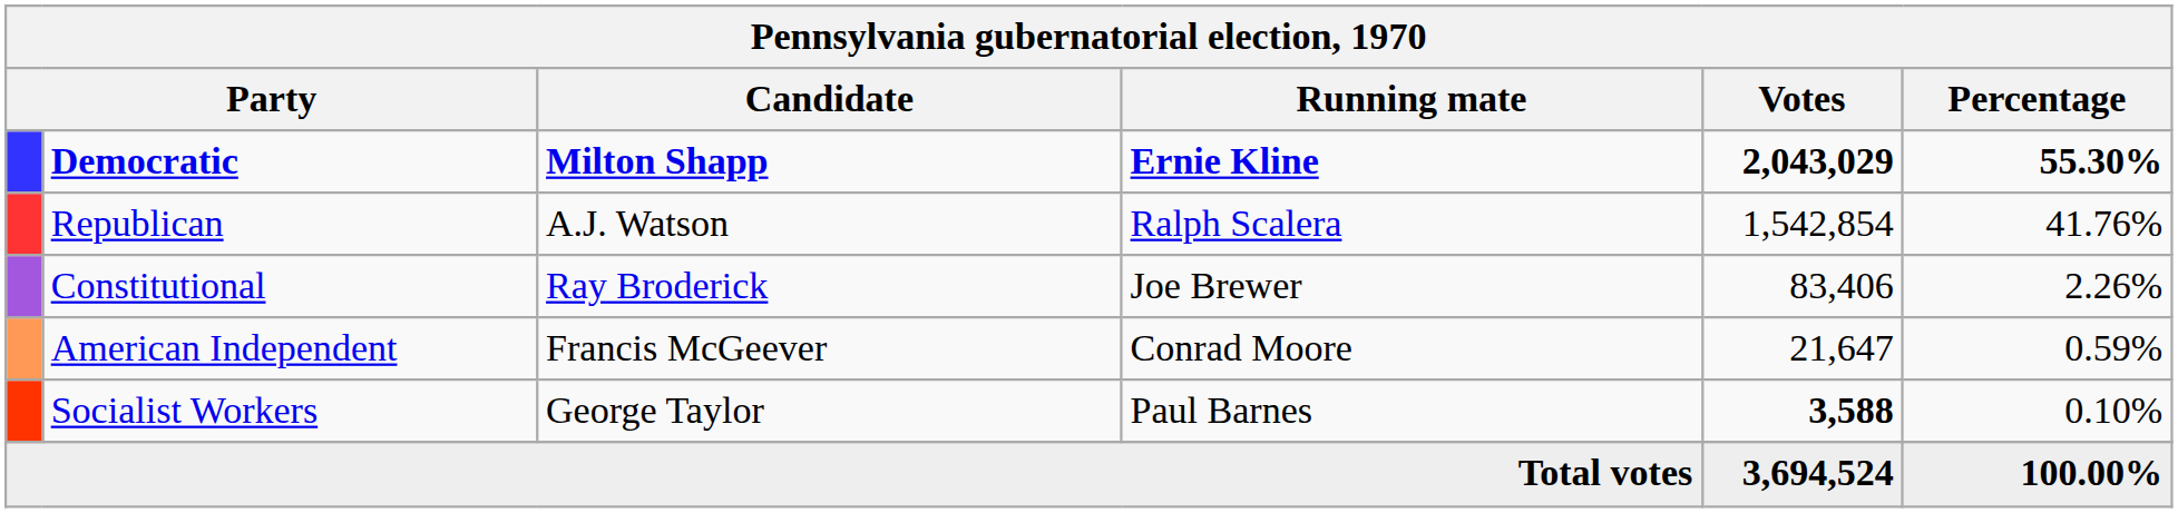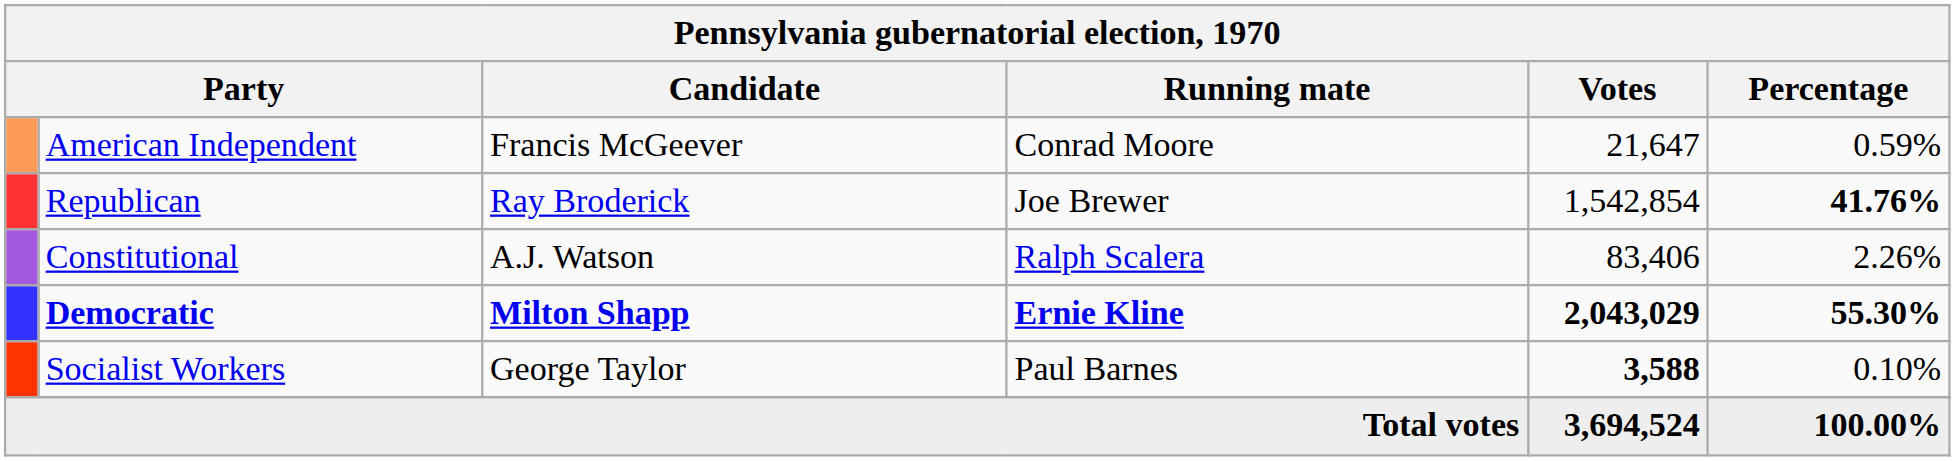rows swapped: Democratic <-> American Independent
Republican | Candidate: A.J. Watson -> Ray Broderick
Republican | Running mate: Ralph Scalera -> Joe Brewer
Republican | Percentage: normal -> bold
Constitutional | Candidate: Ray Broderick -> A.J. Watson
Constitutional | Running mate: Joe Brewer -> Ralph Scalera
